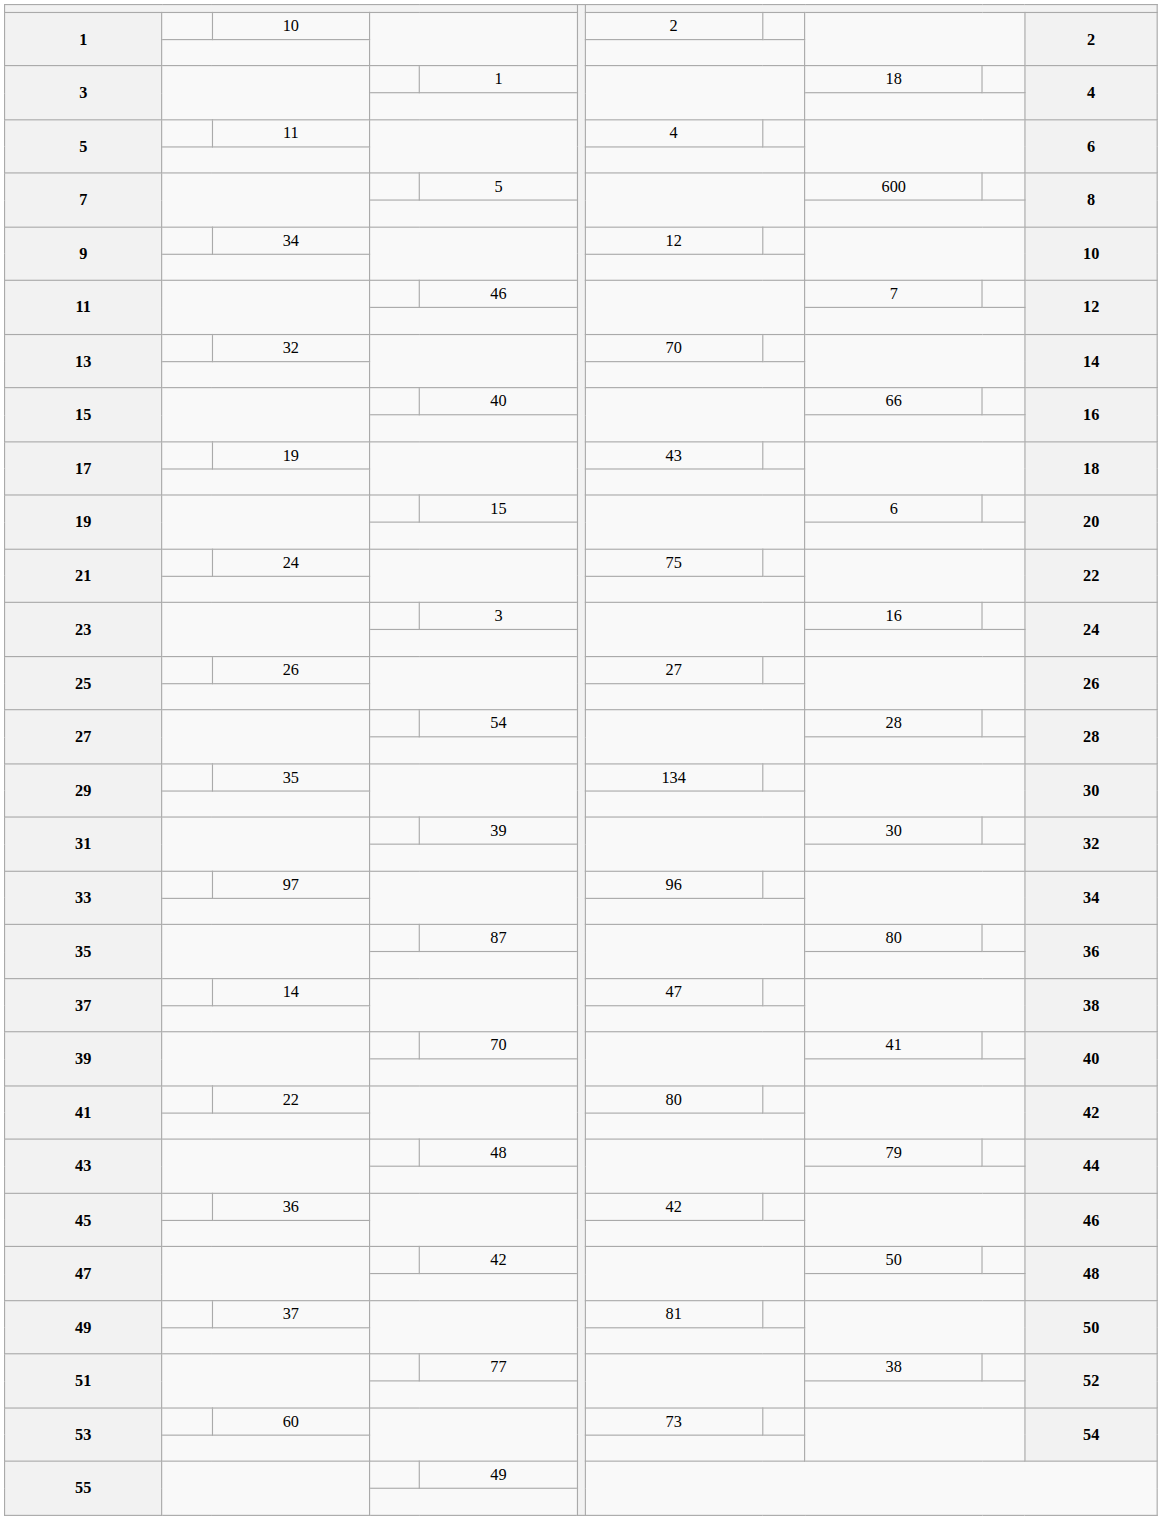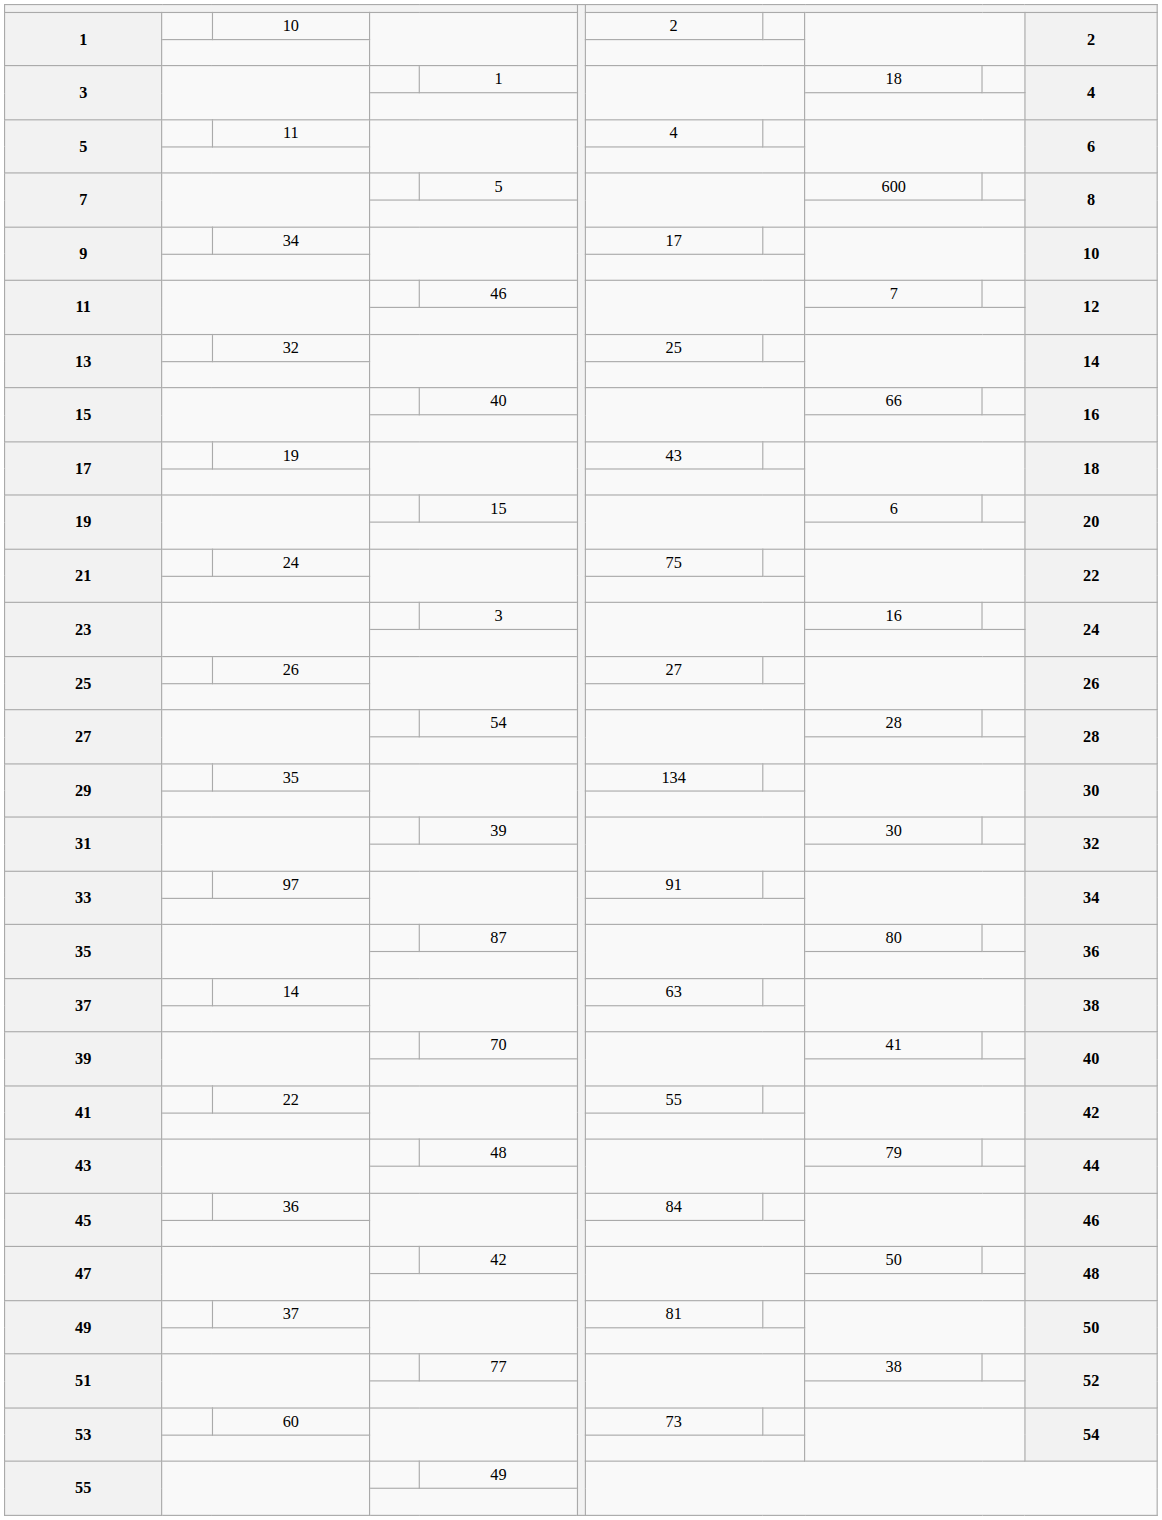9 / 34 | column 8: 12 -> 17
13 / 32 | column 8: 70 -> 25
33 / 97 | column 8: 96 -> 91
37 / 14 | column 8: 47 -> 63
41 / 22 | column 8: 80 -> 55
45 / 36 | column 8: 42 -> 84
